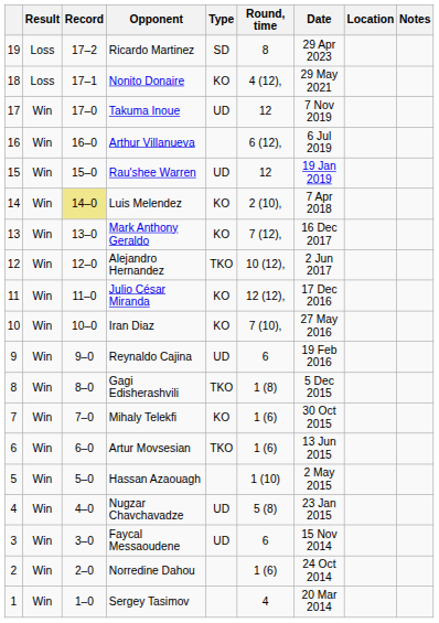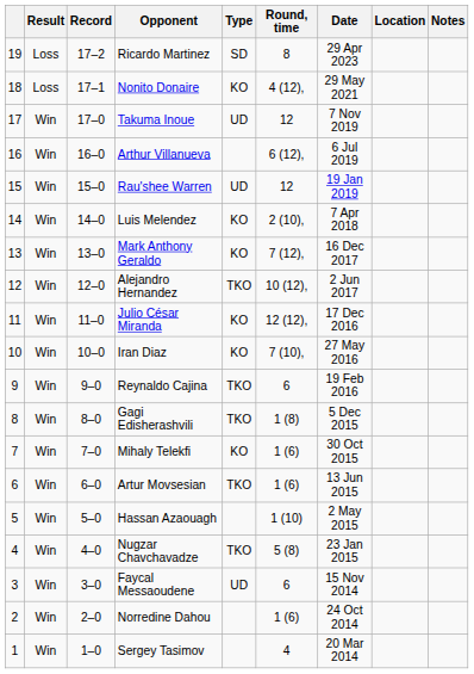Luis Melendez | Record: khaki background -> no background
Reynaldo Cajina | Type: UD -> TKO
Nugzar Chavchavadze | Type: UD -> TKO
